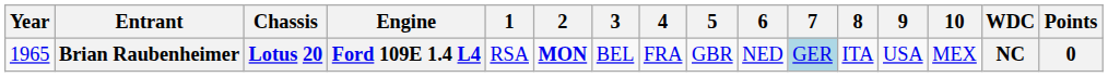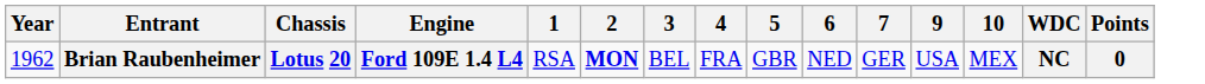- column: 8 | ITA
Brian Raubenheimer | Year: 1965 -> 1962
Brian Raubenheimer | 7: lightblue background -> no background
